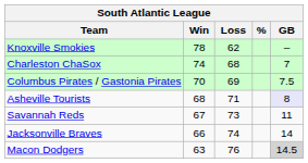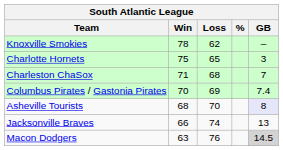+ row: Charlotte Hornets | 75 | 65 | 3
Charleston ChaSox | Win: 74 -> 71
Columbus Pirates / Gastonia Pirates | GB: 7.5 -> 7.4
Asheville Tourists | Loss: 71 -> 70
- row: Savannah Reds | 67 | 73 | 11
Jacksonville Braves | GB: 14 -> 13
